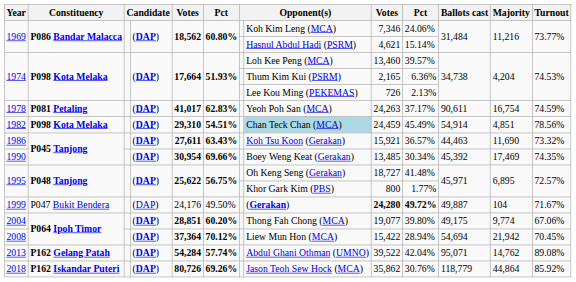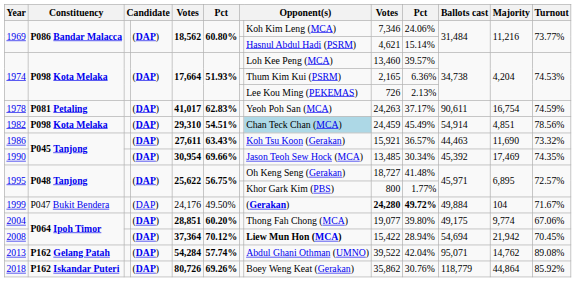1990 | column 8: Boey Weng Keat (Gerakan) -> Jason Teoh Sew Hock (MCA)
1999 | Ballots cast: 49,887 -> 49,884
2008 | column 8: normal -> bold
2018 | column 8: Jason Teoh Sew Hock (MCA) -> Boey Weng Keat (Gerakan)
